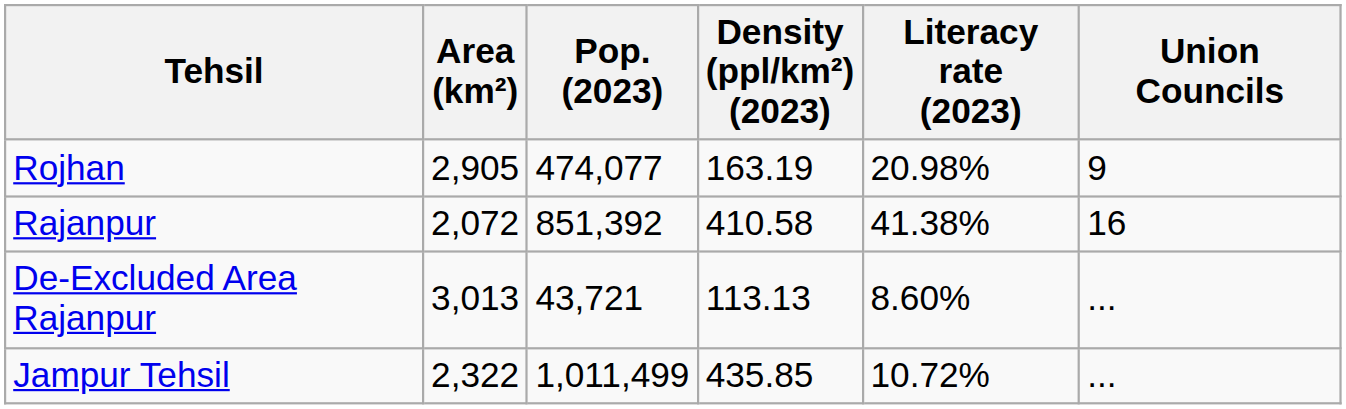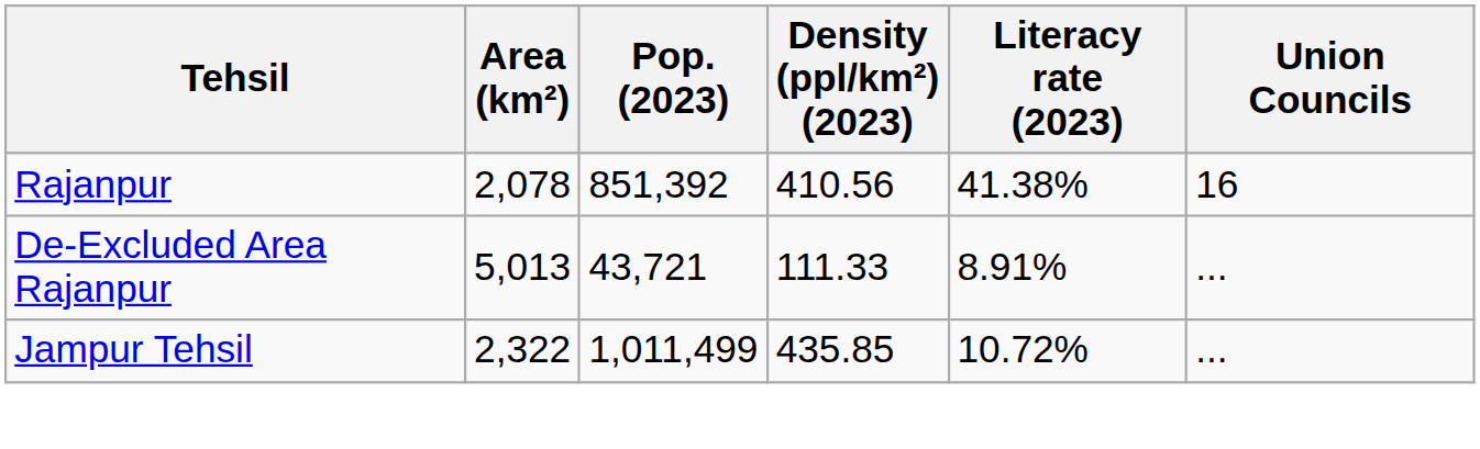- row: Rojhan | 2,905 | 474,077 | 163.19 | 20.98% | 9
Rajanpur | Area (km²): 2,072 -> 2,078
Rajanpur | Density (ppl/km²) (2023): 410.58 -> 410.56
De-Excluded Area Rajanpur | Area (km²): 3,013 -> 5,013
De-Excluded Area Rajanpur | Density (ppl/km²) (2023): 113.13 -> 111.33
De-Excluded Area Rajanpur | Literacy rate (2023): 8.60% -> 8.91%
